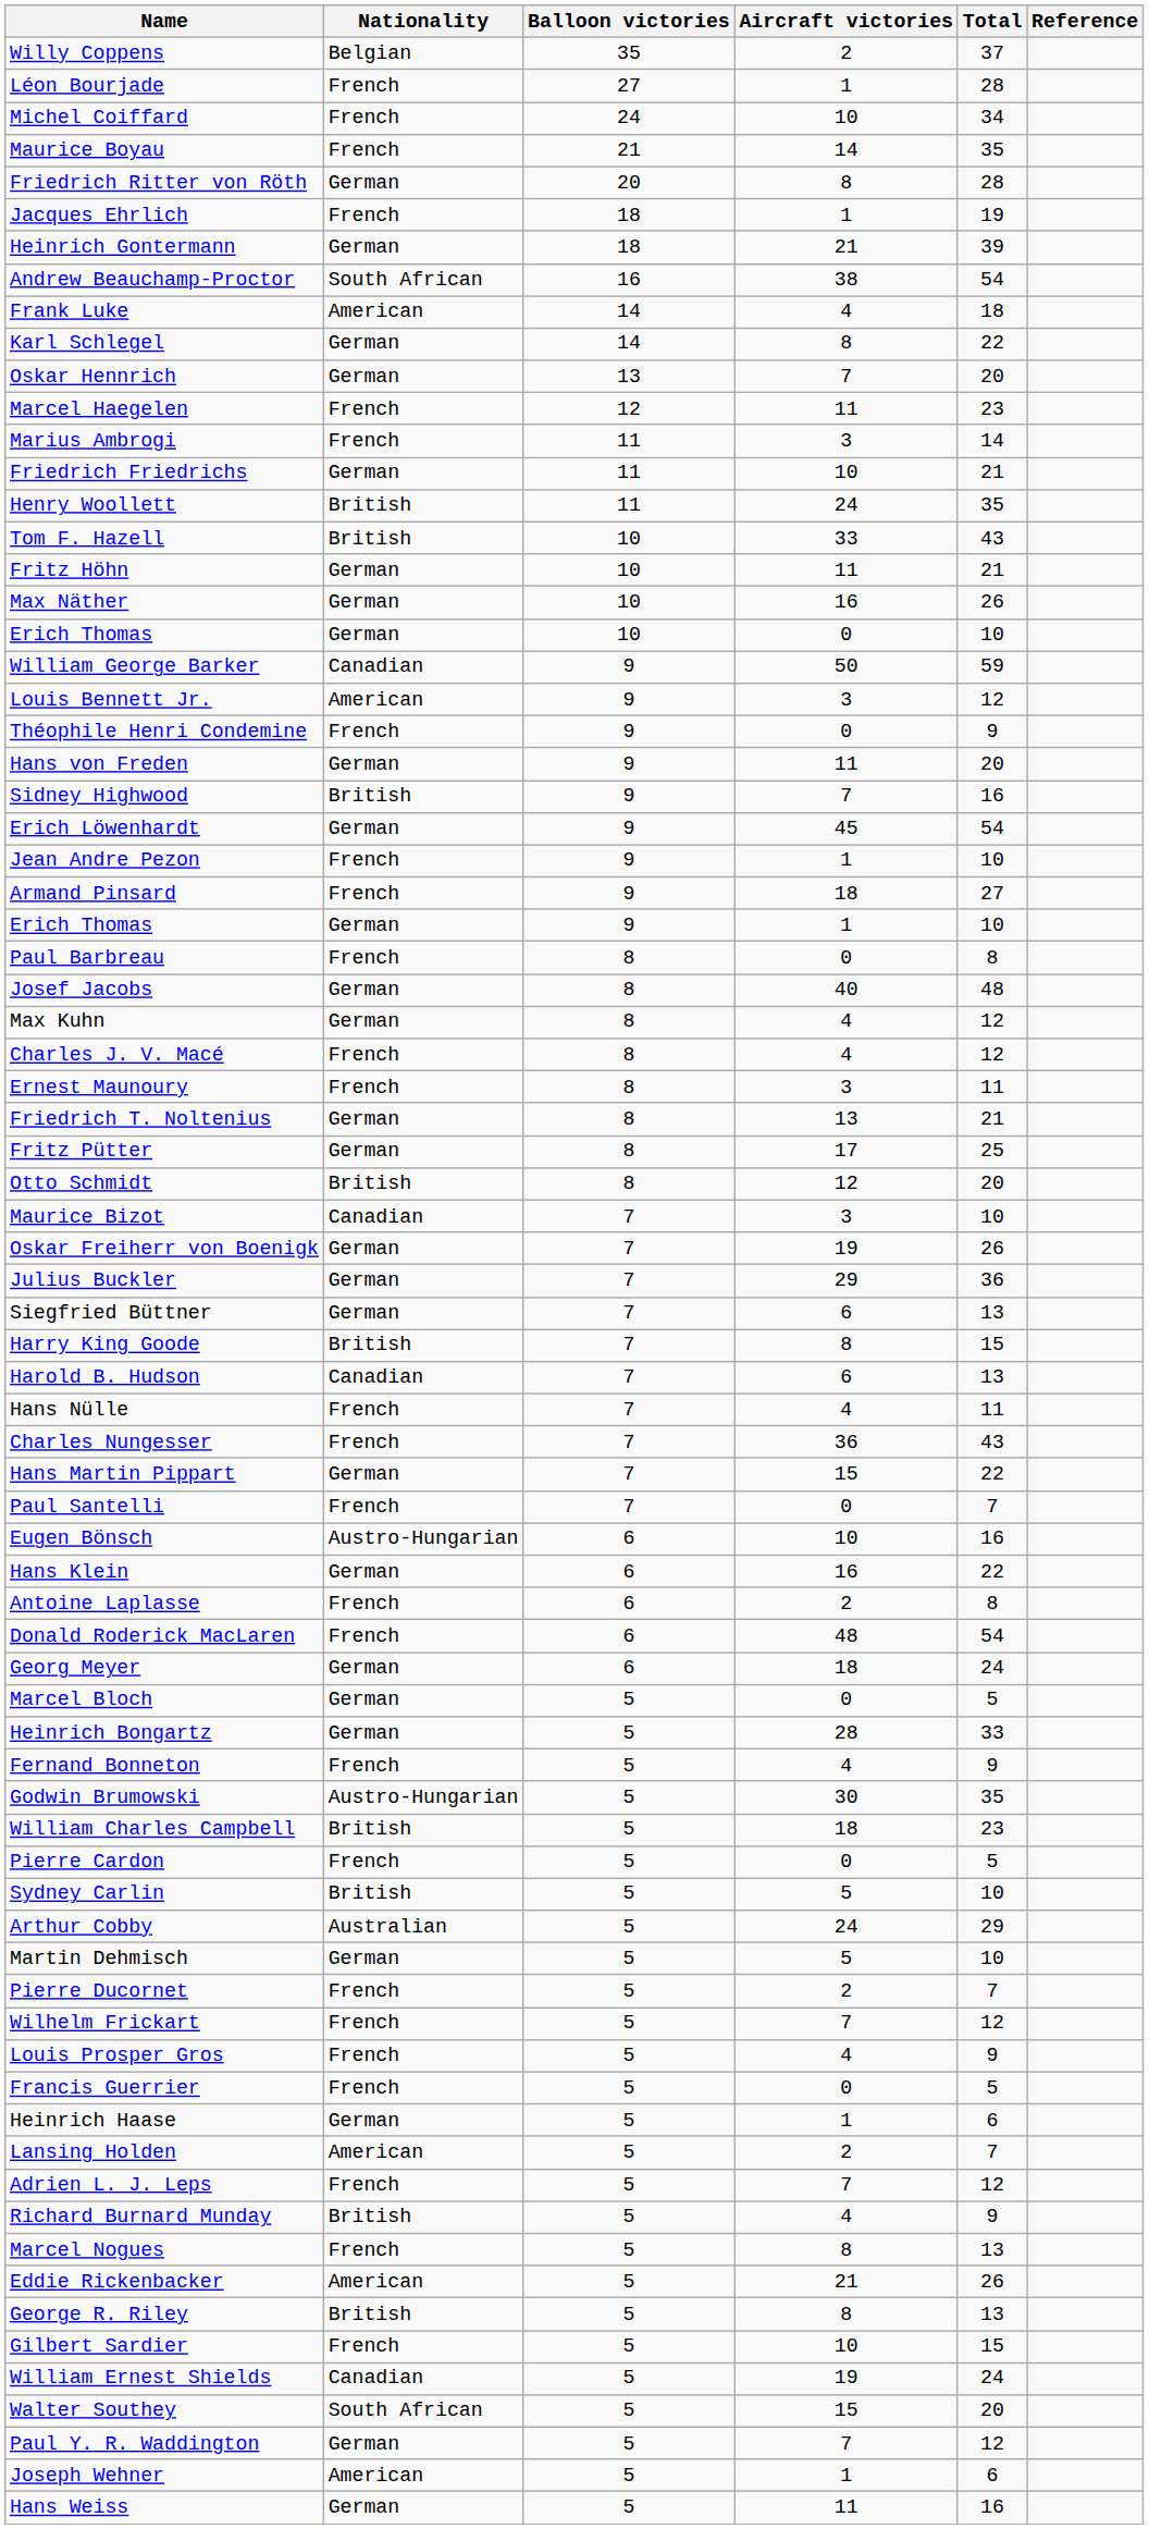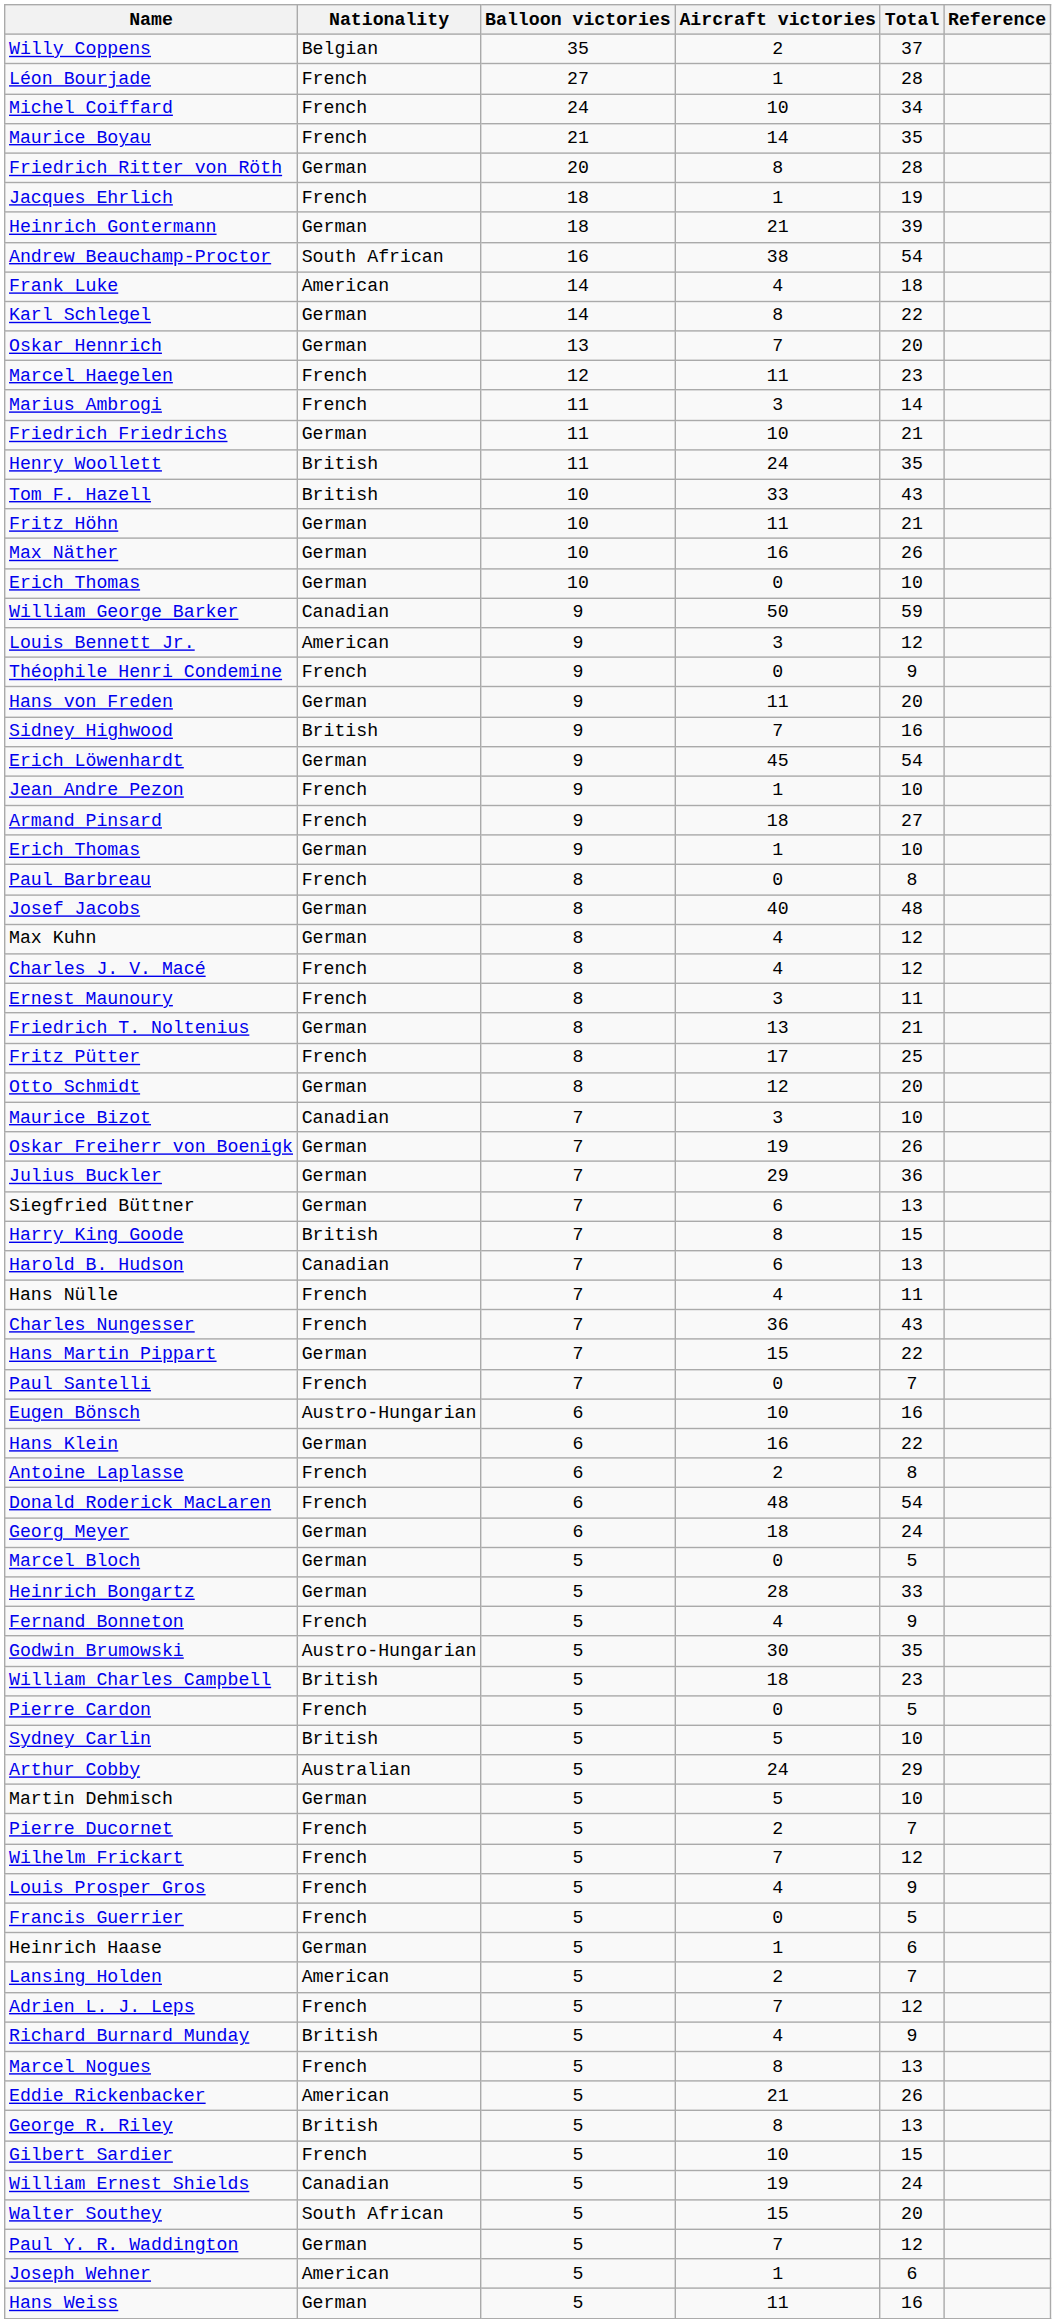Fritz Pütter | Nationality: German -> French
Otto Schmidt | Nationality: British -> German
